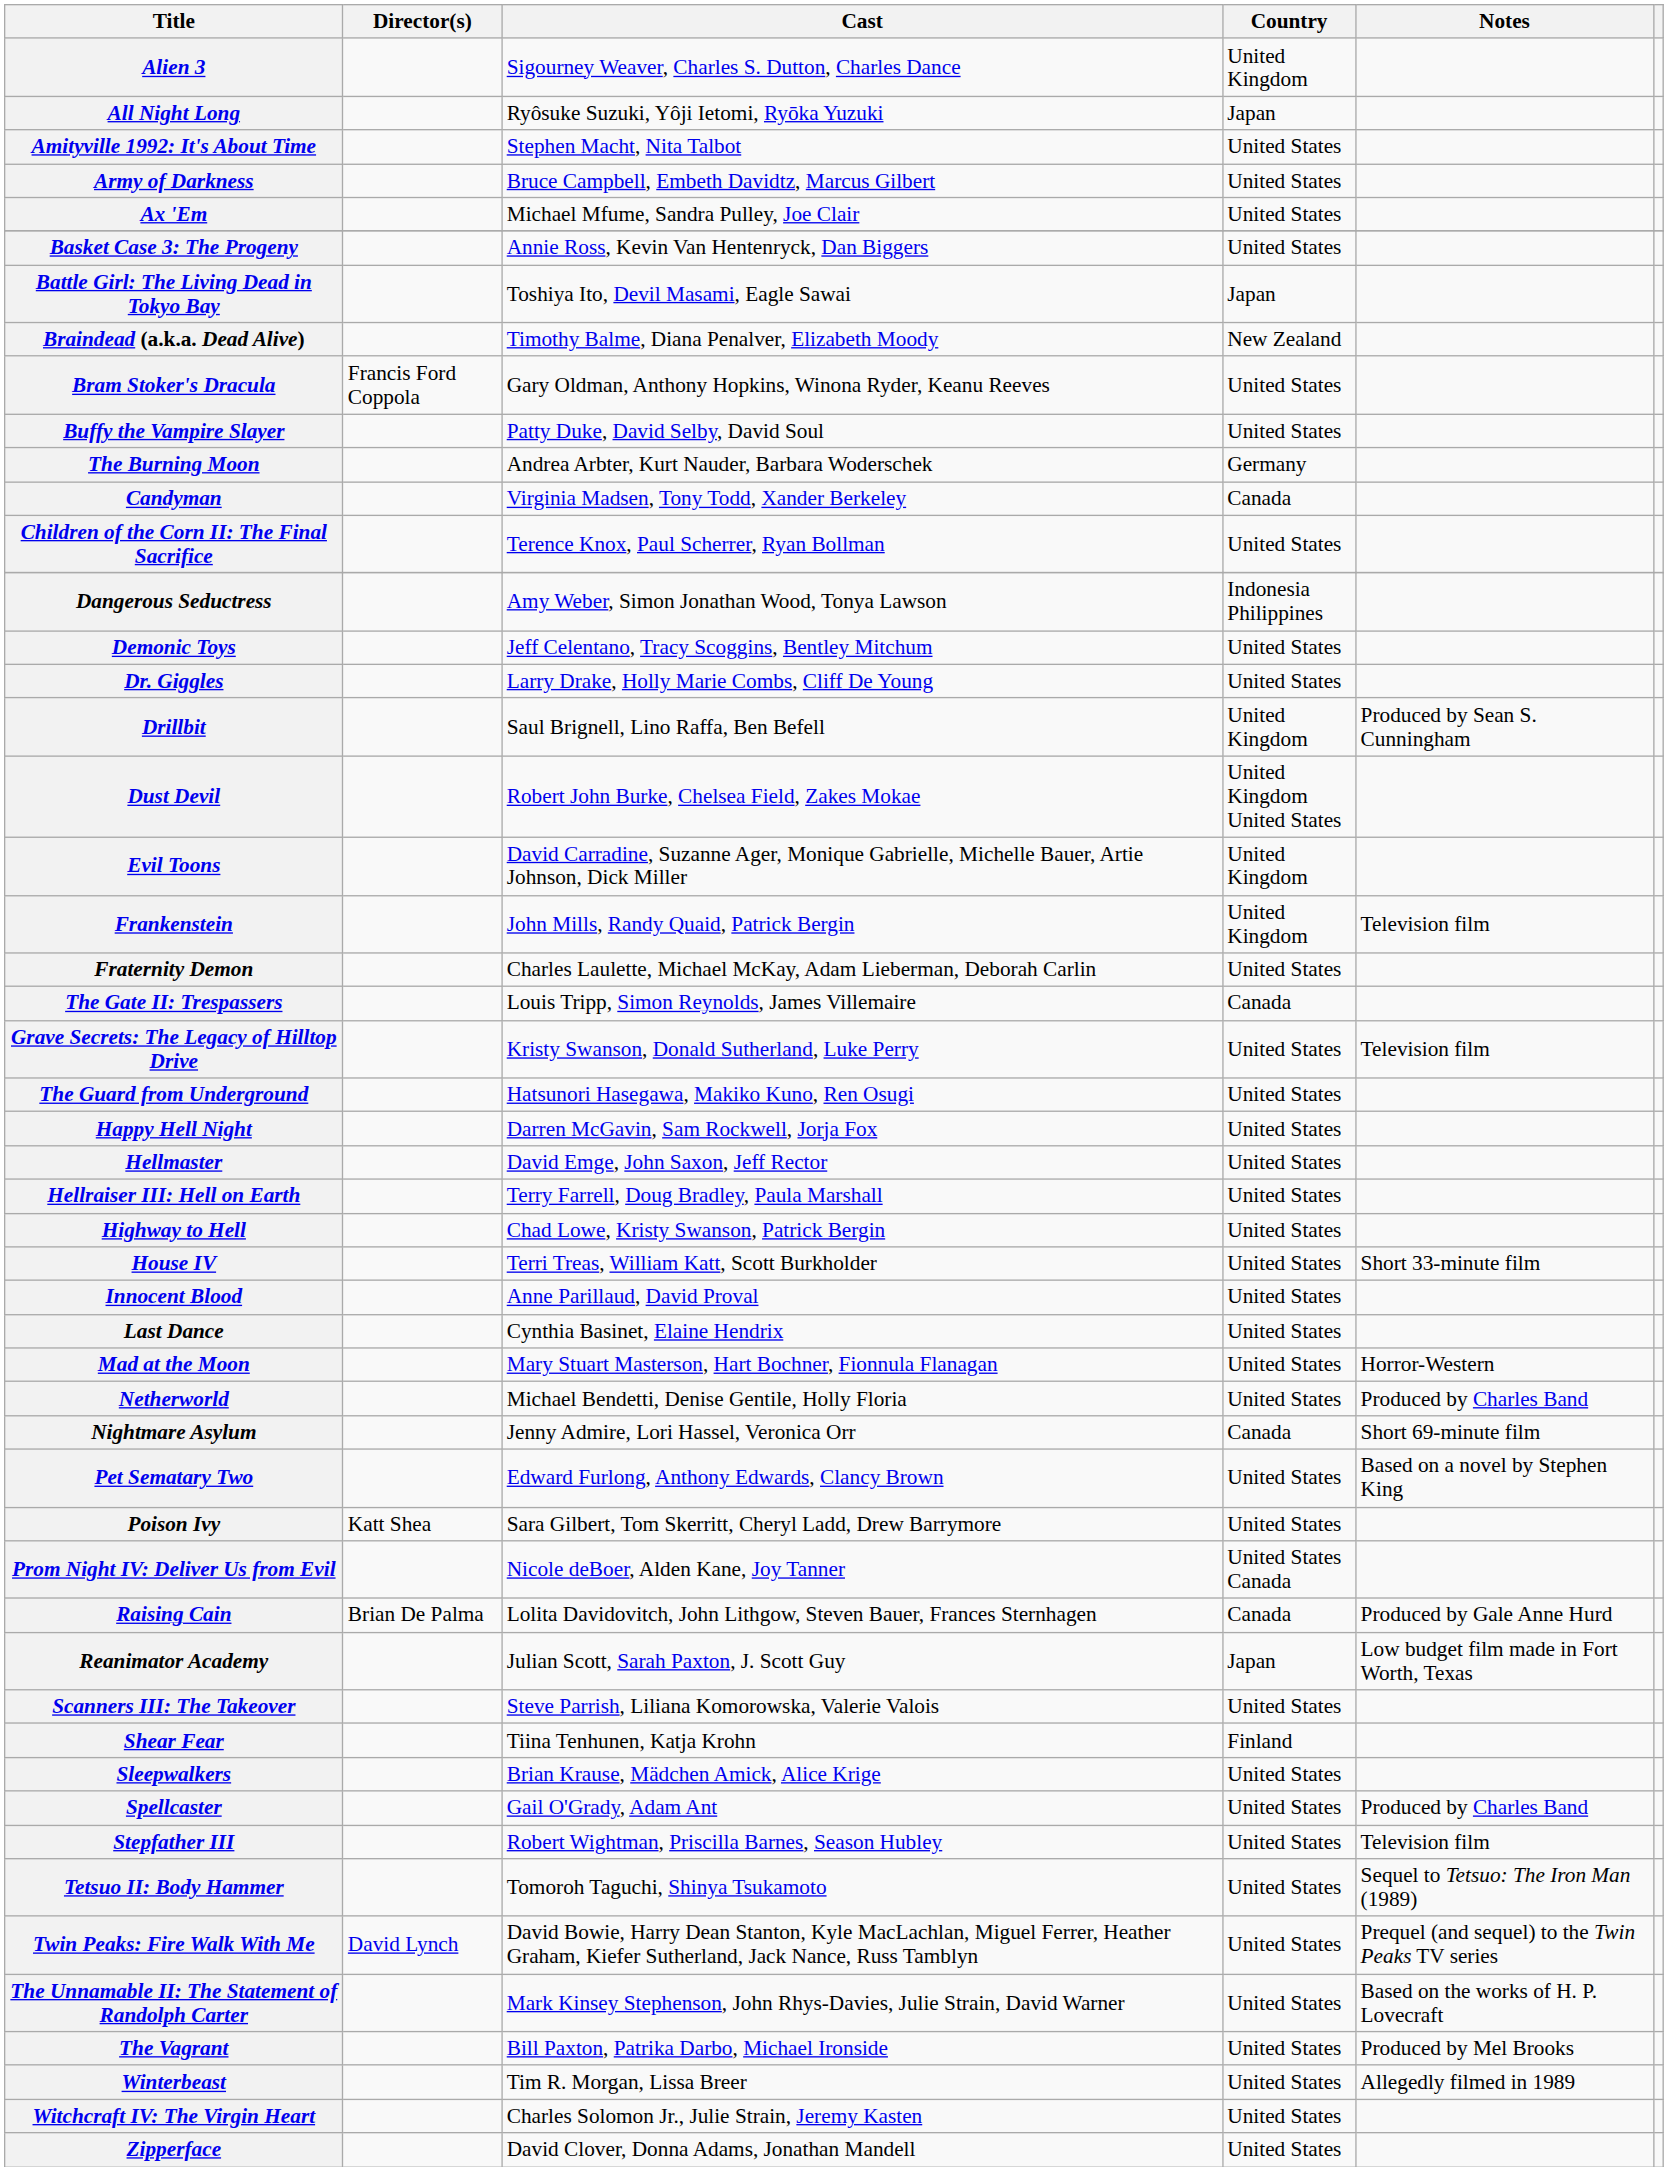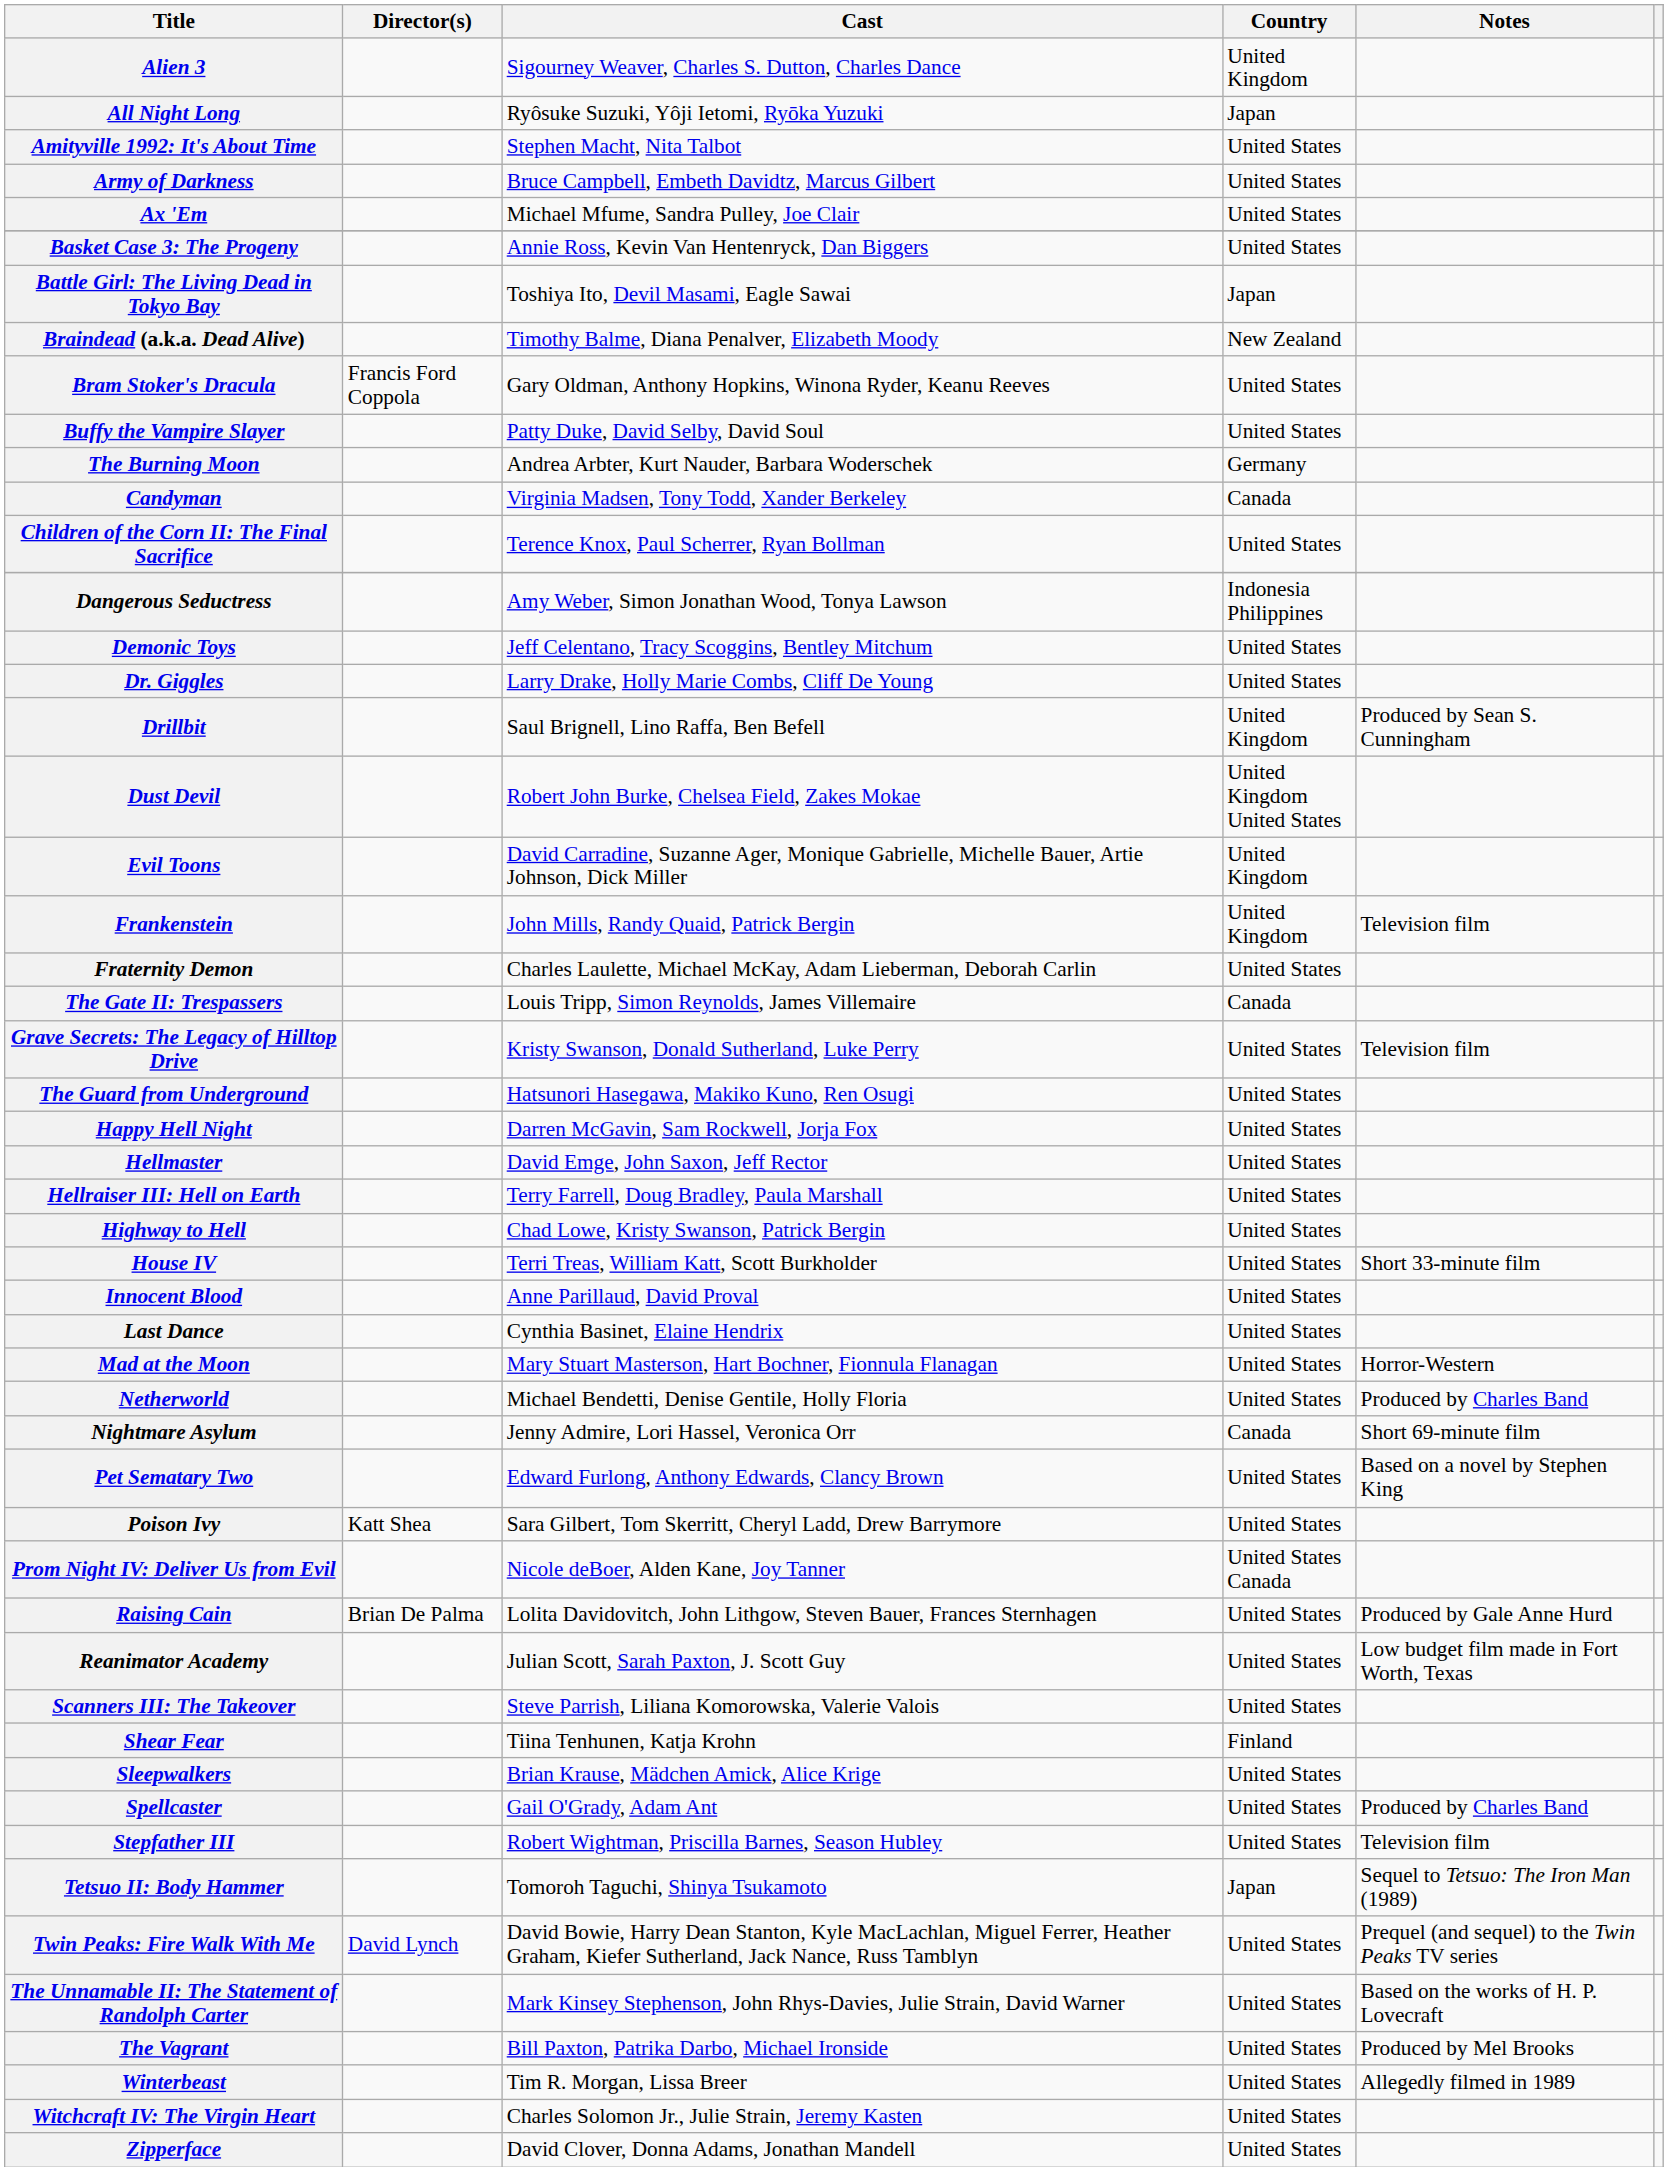Raising Cain | Country: Canada -> United States
Reanimator Academy | Country: Japan -> United States
Tetsuo II: Body Hammer | Country: United States -> Japan
